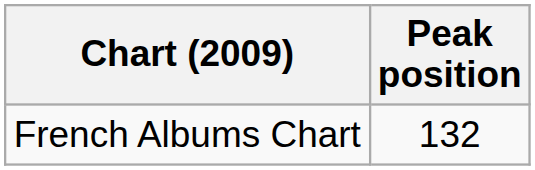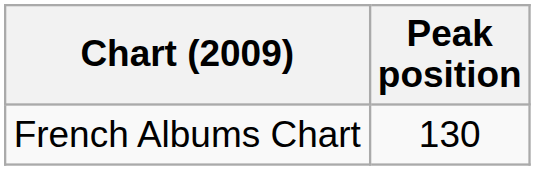French Albums Chart | Peak position: 132 -> 130
